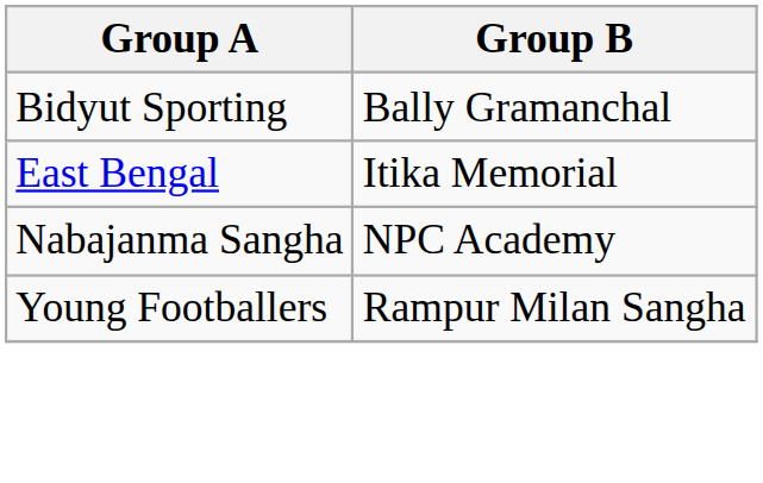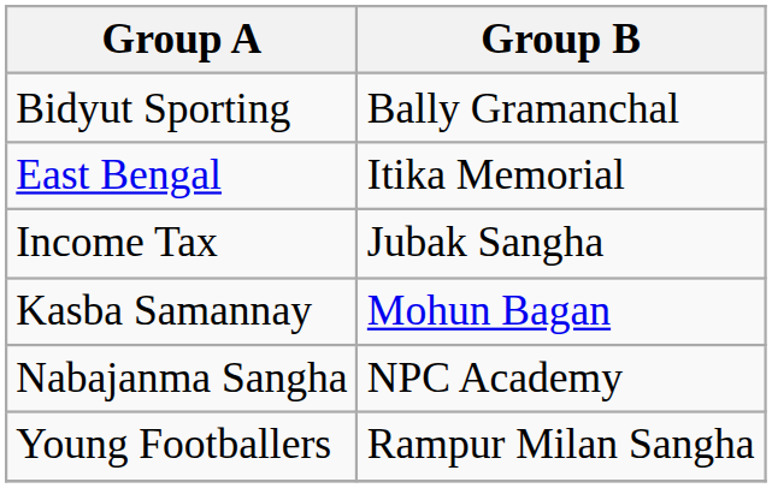+ row: Income Tax | Jubak Sangha
+ row: Kasba Samannay | Mohun Bagan
